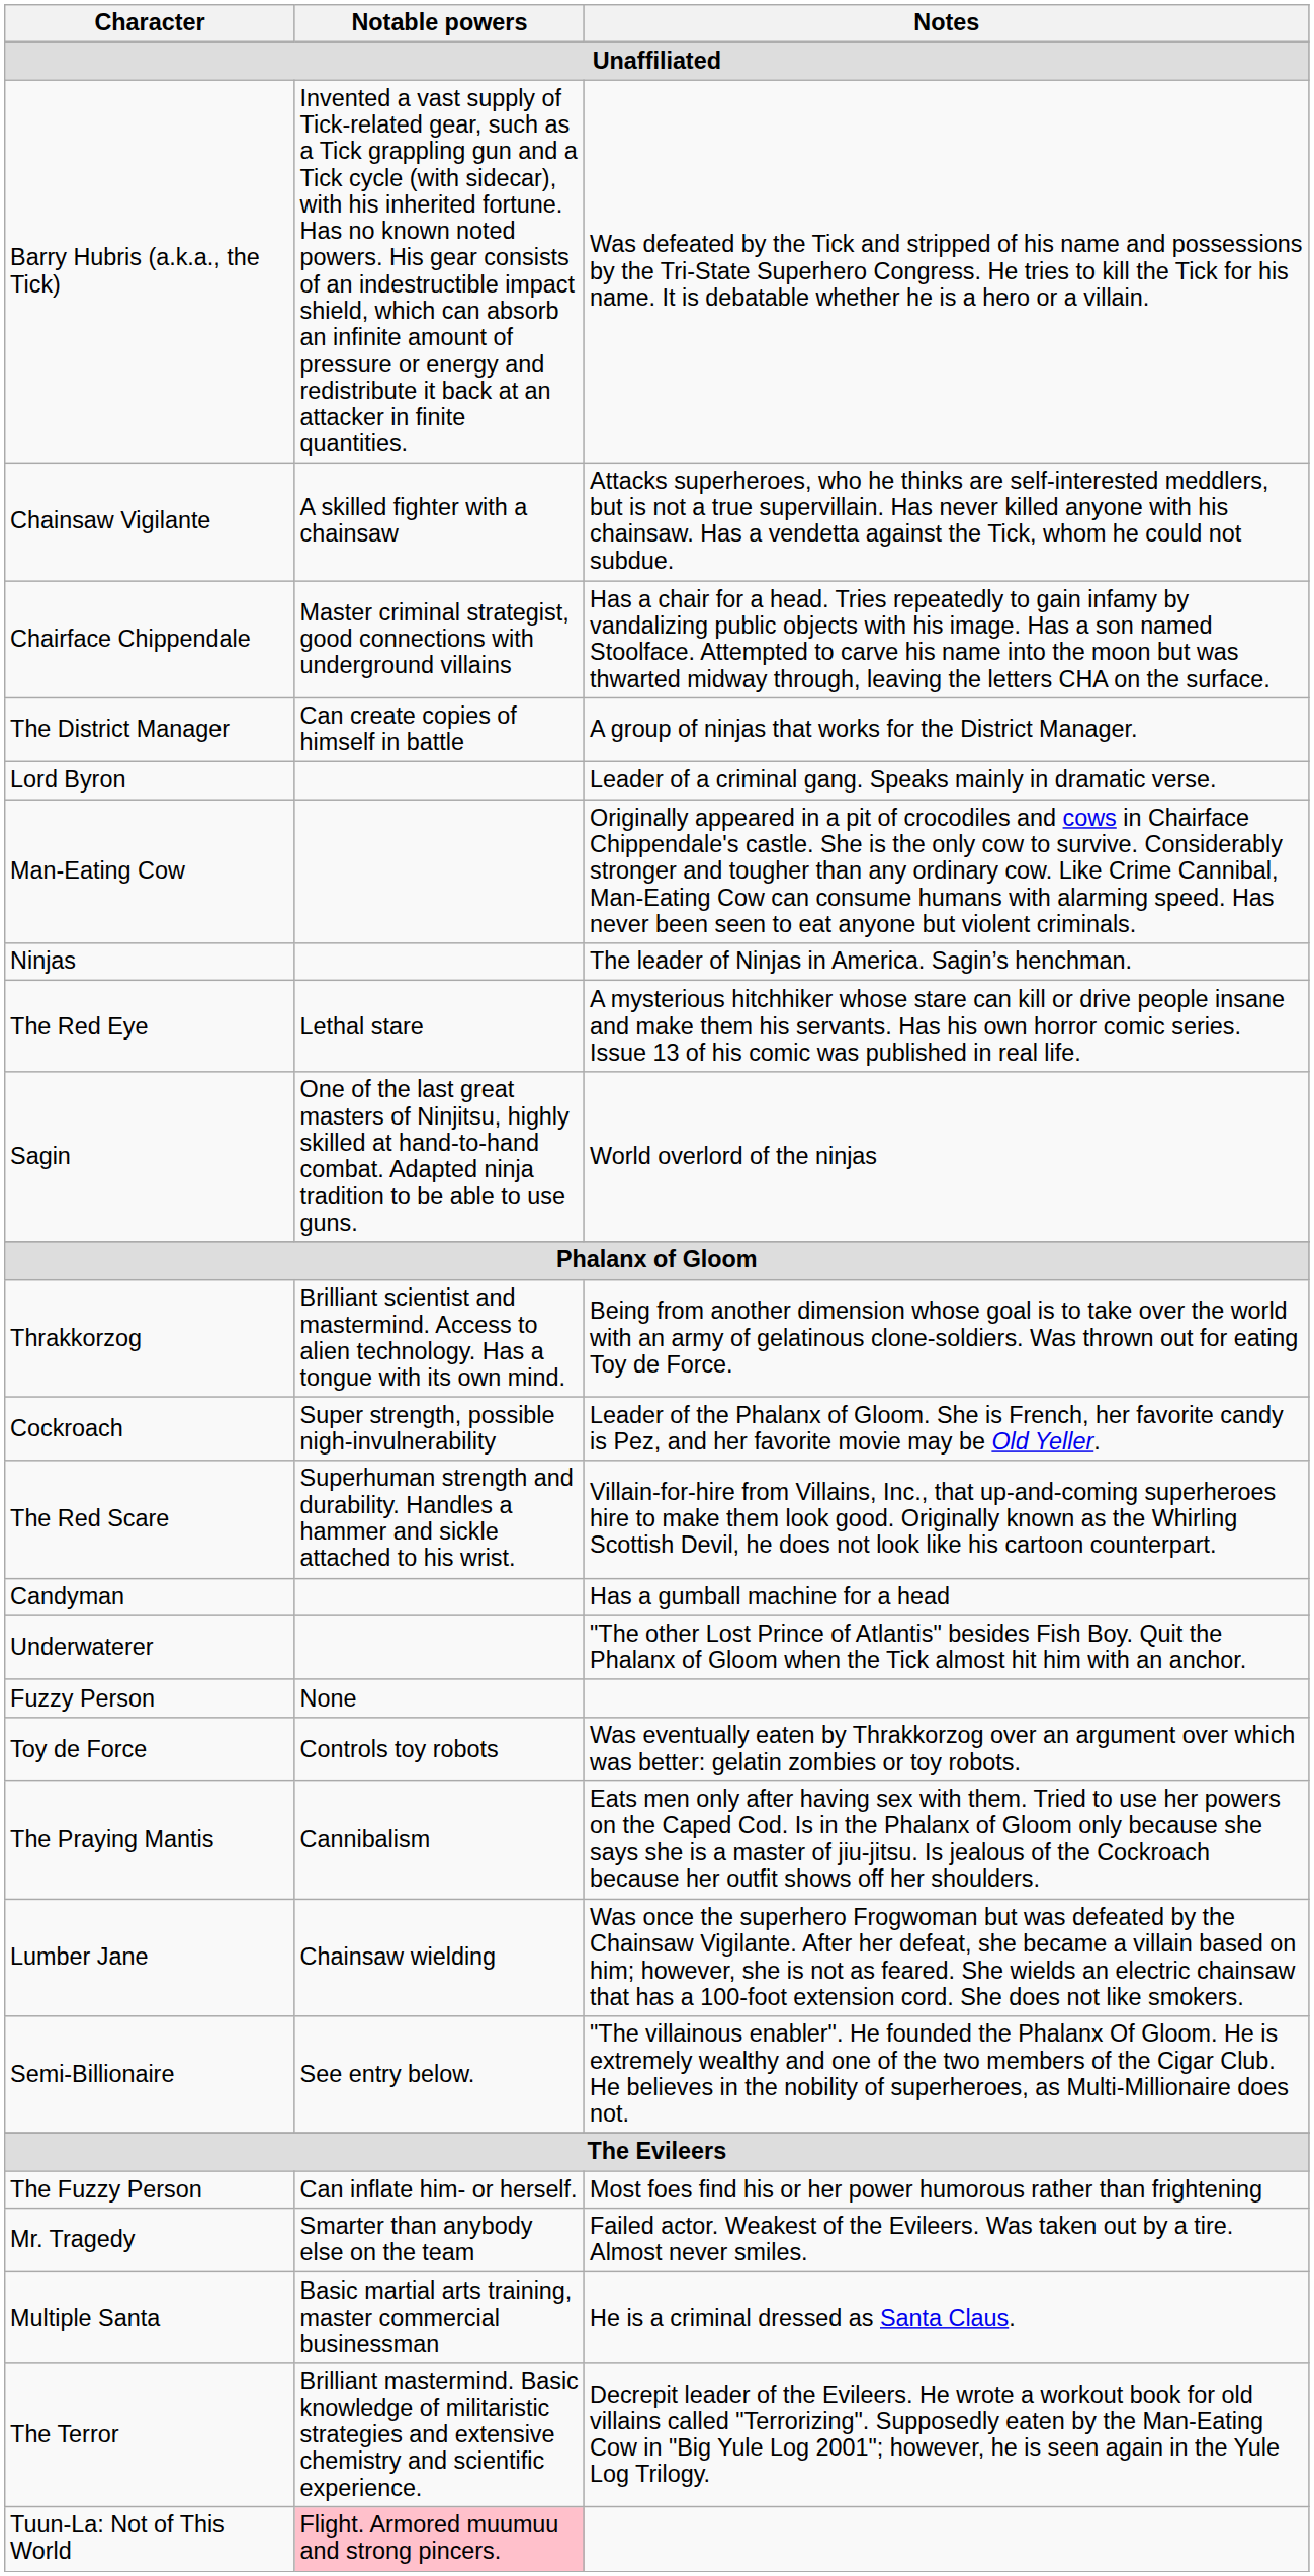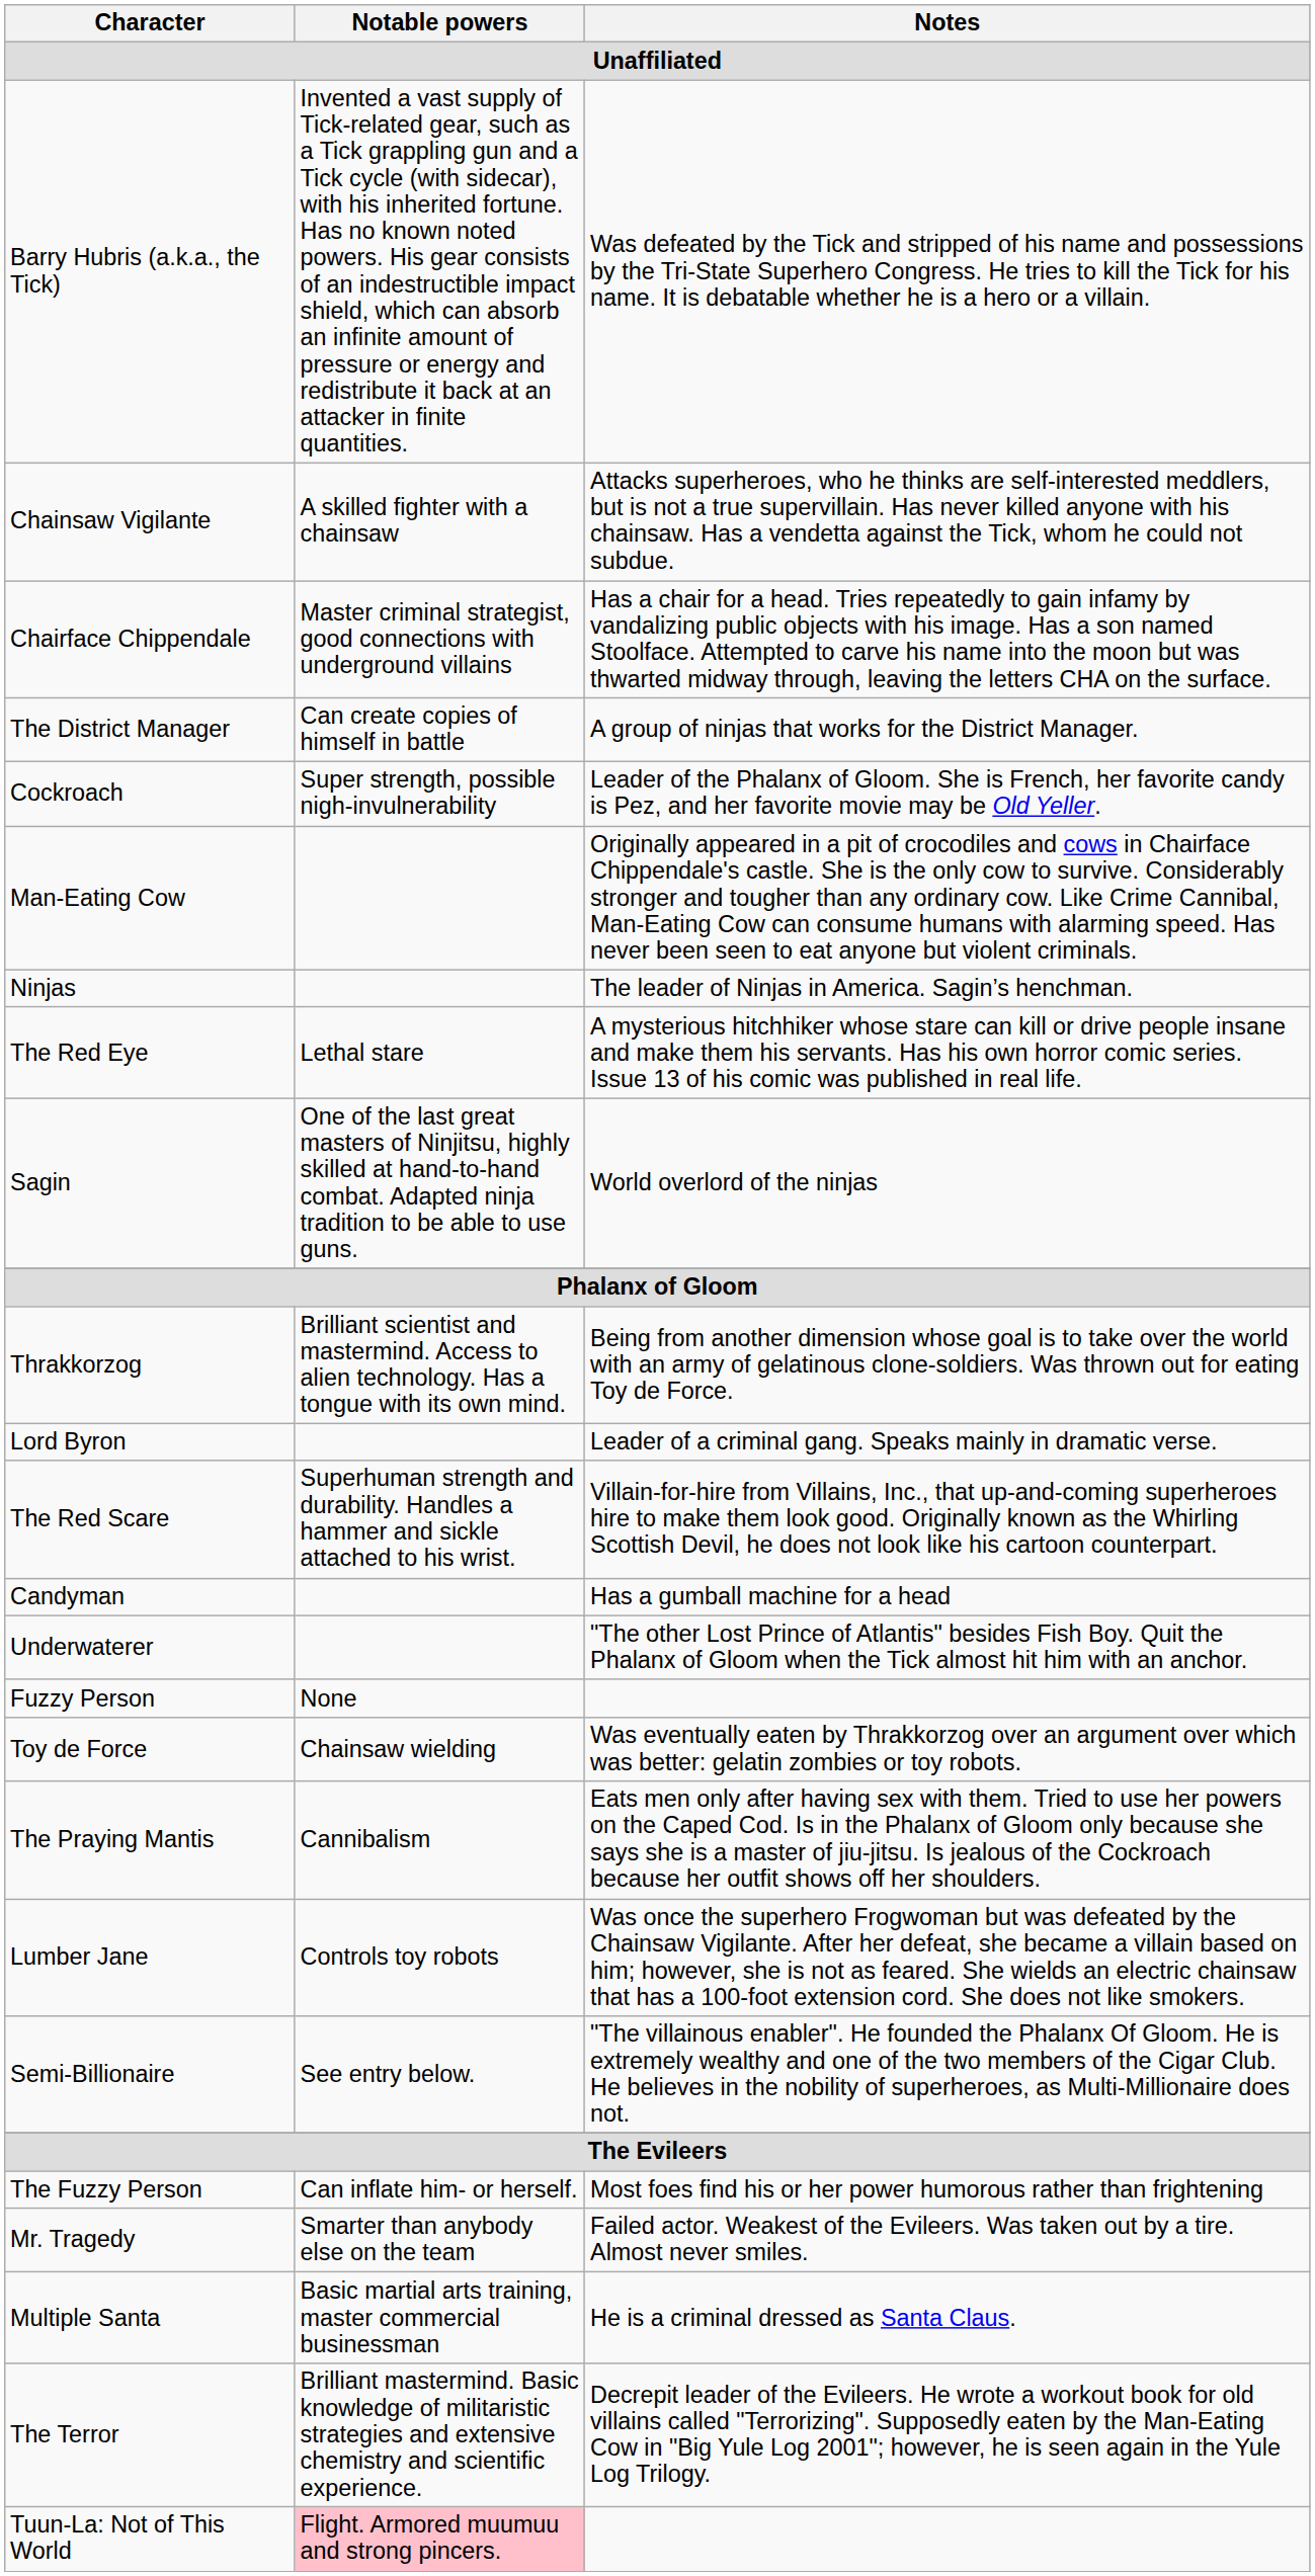rows swapped: Lord Byron <-> Cockroach
Toy de Force | Notable powers: Controls toy robots -> Chainsaw wielding
Lumber Jane | Notable powers: Chainsaw wielding -> Controls toy robots
